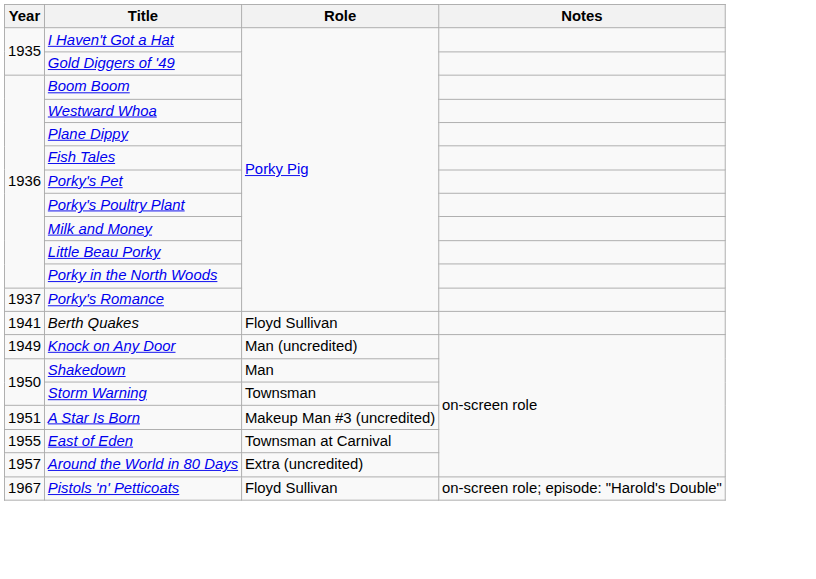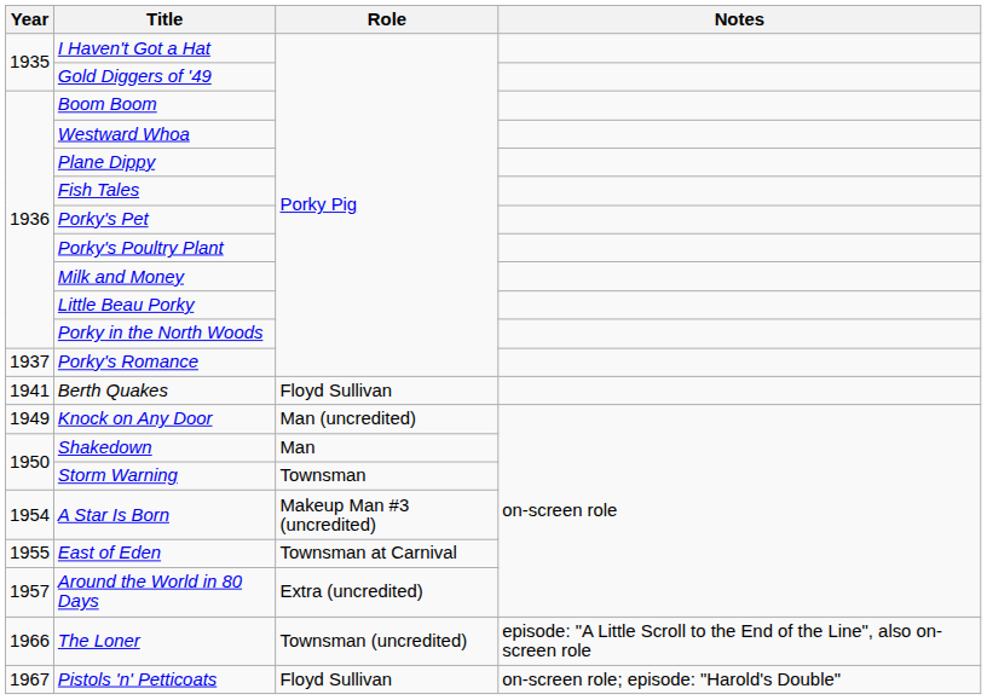A Star Is Born | Year: 1951 -> 1954
+ row: 1966 | The Loner | Townsman (uncredited) | episode: "A Little Scroll to the End of the Line", also on-screen role
